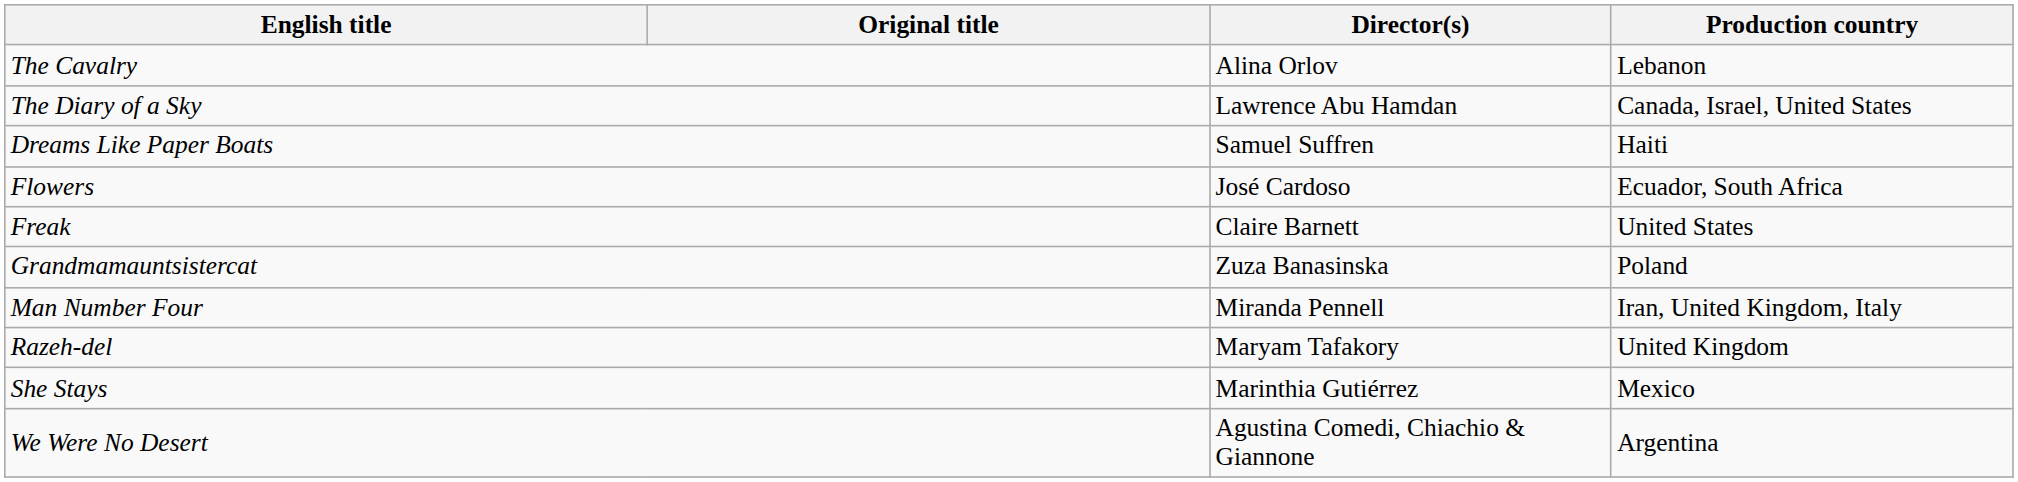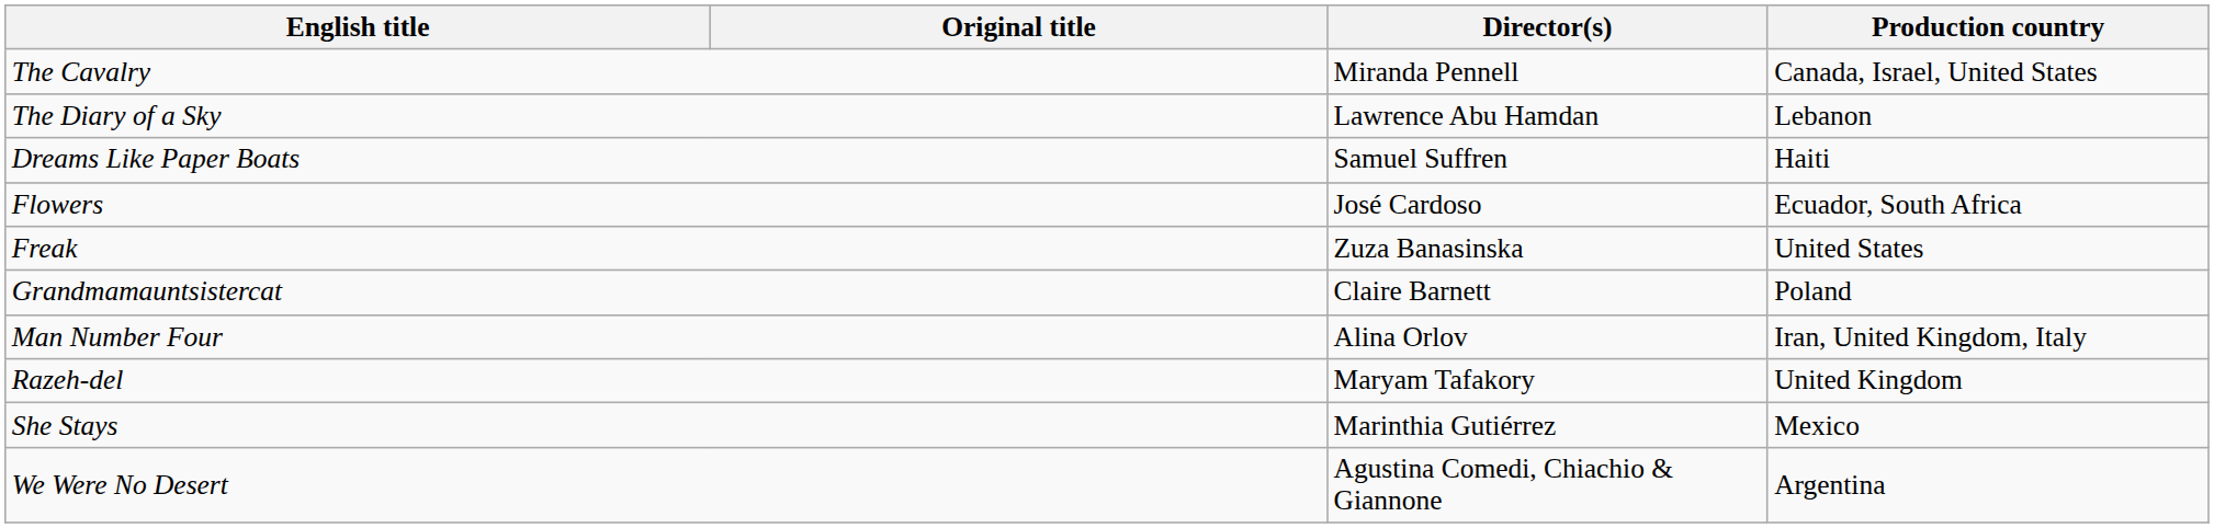The Cavalry | Director(s): Alina Orlov -> Miranda Pennell
The Cavalry | Production country: Lebanon -> Canada, Israel, United States
The Diary of a Sky | Production country: Canada, Israel, United States -> Lebanon
Freak | Director(s): Claire Barnett -> Zuza Banasinska
Grandmamauntsistercat | Director(s): Zuza Banasinska -> Claire Barnett
Man Number Four | Director(s): Miranda Pennell -> Alina Orlov
